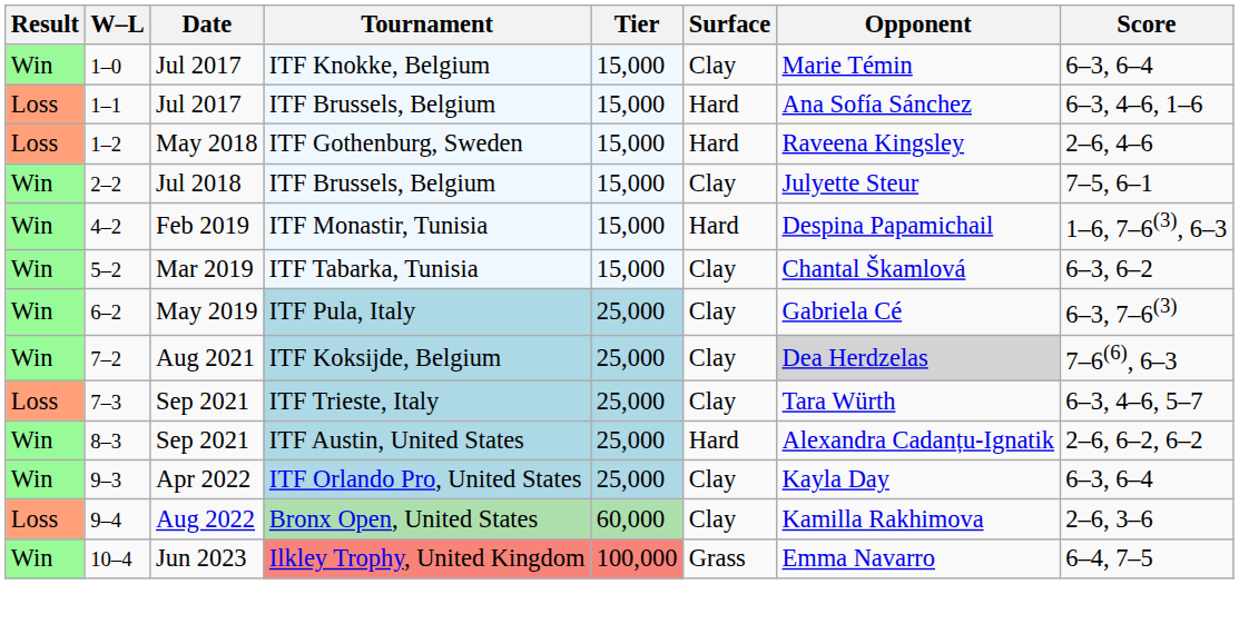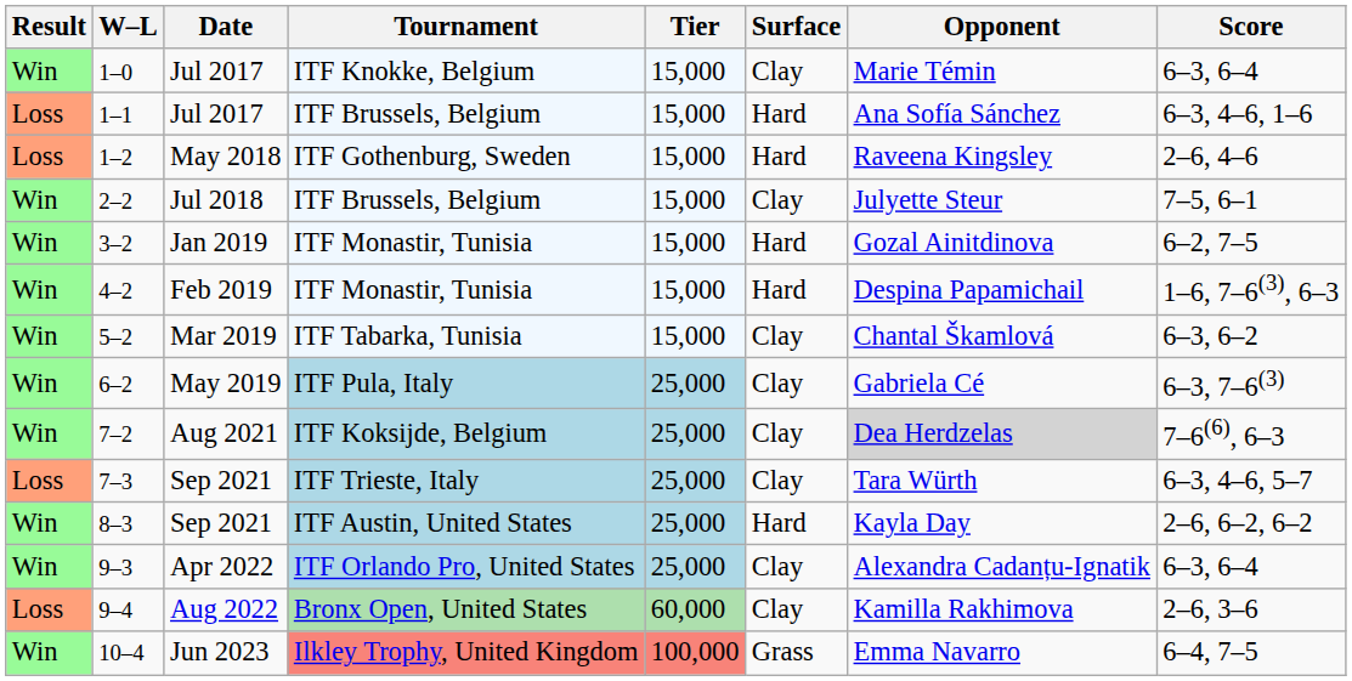+ row: Win | 3–2 | Jan 2019 | ITF Monastir, Tunisia | 15,000 | Hard | Gozal Ainitdinova | 6–2, 7–5
8–3 | Opponent: Alexandra Cadanțu-Ignatik -> Kayla Day
9–3 | Opponent: Kayla Day -> Alexandra Cadanțu-Ignatik
